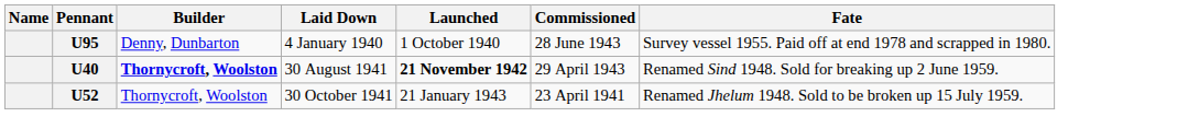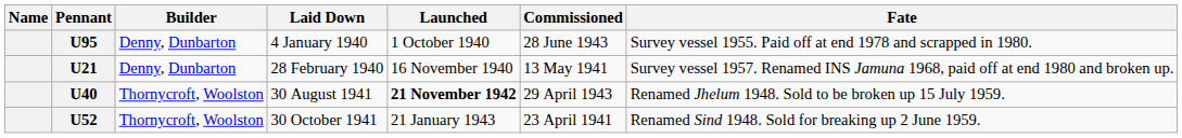+ row: U21 | Denny, Dunbarton | 28 February 1940 | 16 November 1940 | 13 May 1941 | Survey vessel 1957. Renamed INS Jamuna 1968, paid off at end 1980 and broken up.
U40 | Builder: bold -> normal
U40 | Fate: Renamed Sind 1948. Sold for breaking up 2 June 1959. -> Renamed Jhelum 1948. Sold to be broken up 15 July 1959.
U52 | Fate: Renamed Jhelum 1948. Sold to be broken up 15 July 1959. -> Renamed Sind 1948. Sold for breaking up 2 June 1959.
